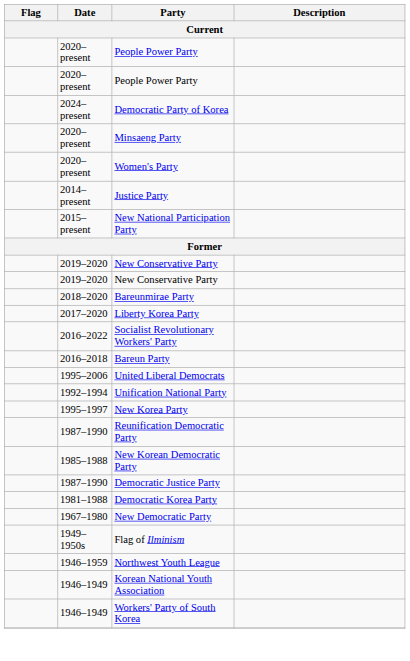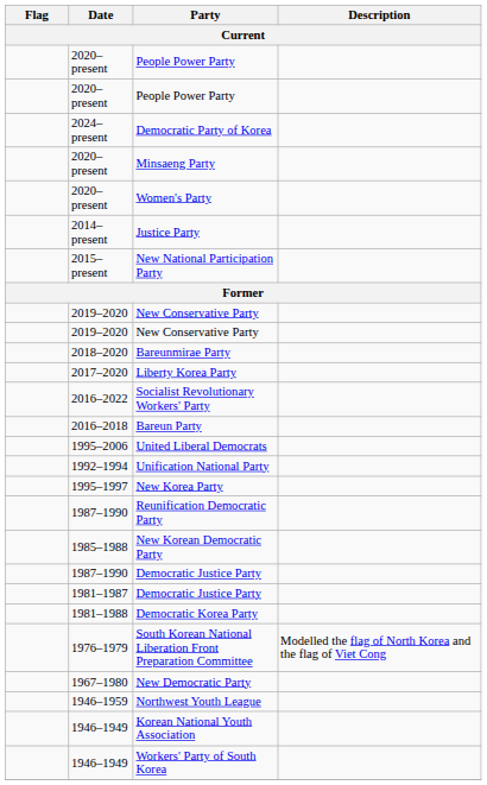+ row: 1981–1987 | Democratic Justice Party
+ row: 1976–1979 | South Korean National Liberation Front Preparation Committee | Modelled the flag of North Korea and the flag of Viet Cong
- row: 1949–1950s | Flag of Ilminism
